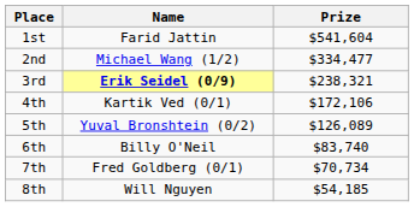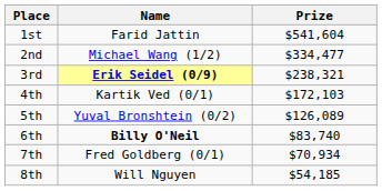4th | Prize: $172,106 -> $172,103
6th | Name: normal -> bold
7th | Prize: $70,734 -> $70,934
